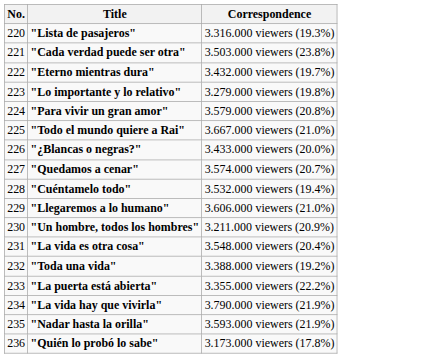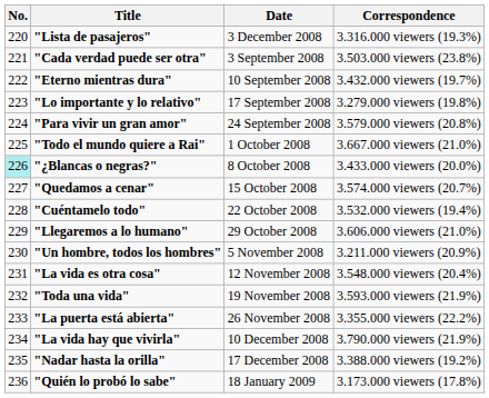+ column: Date | 3 December 2008 | 3 September 2008 | 10 September 2008 | 17 September 2008 | 24 September 2008 | 1 October 2008 | 8 October 2008 | 15 October 2008 | 22 October 2008 | 29 October 2008 | 5 November 2008 | 12 November 2008 | 19 November 2008 | 26 November 2008 | 10 December 2008 | 17 December 2008 | 18 January 2009
"¿Blancas o negras?" | No.: no background -> paleturquoise background
"Toda una vida" | Correspondence: 3.388.000 viewers (19.2%) -> 3.593.000 viewers (21.9%)
"Nadar hasta la orilla" | Correspondence: 3.593.000 viewers (21.9%) -> 3.388.000 viewers (19.2%)
